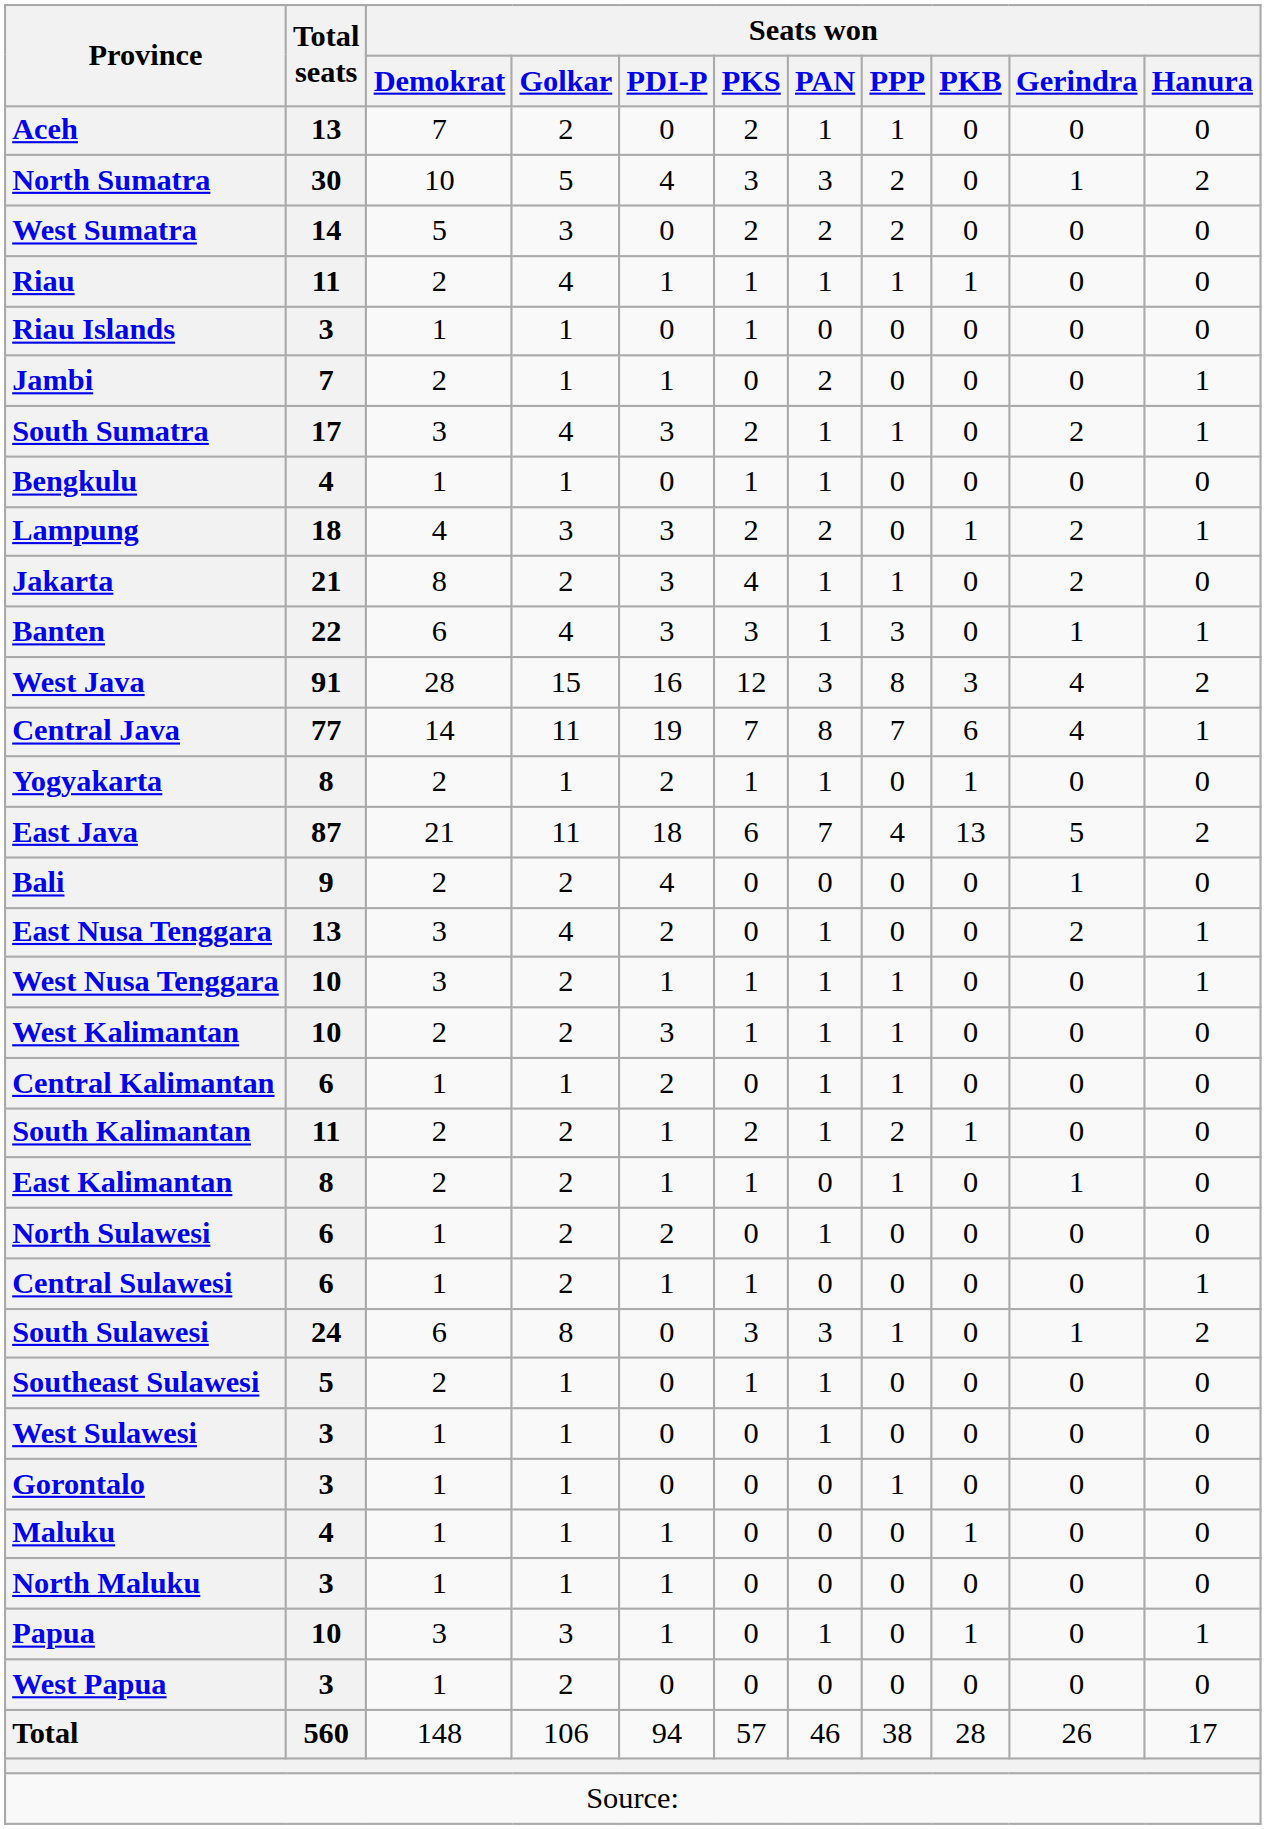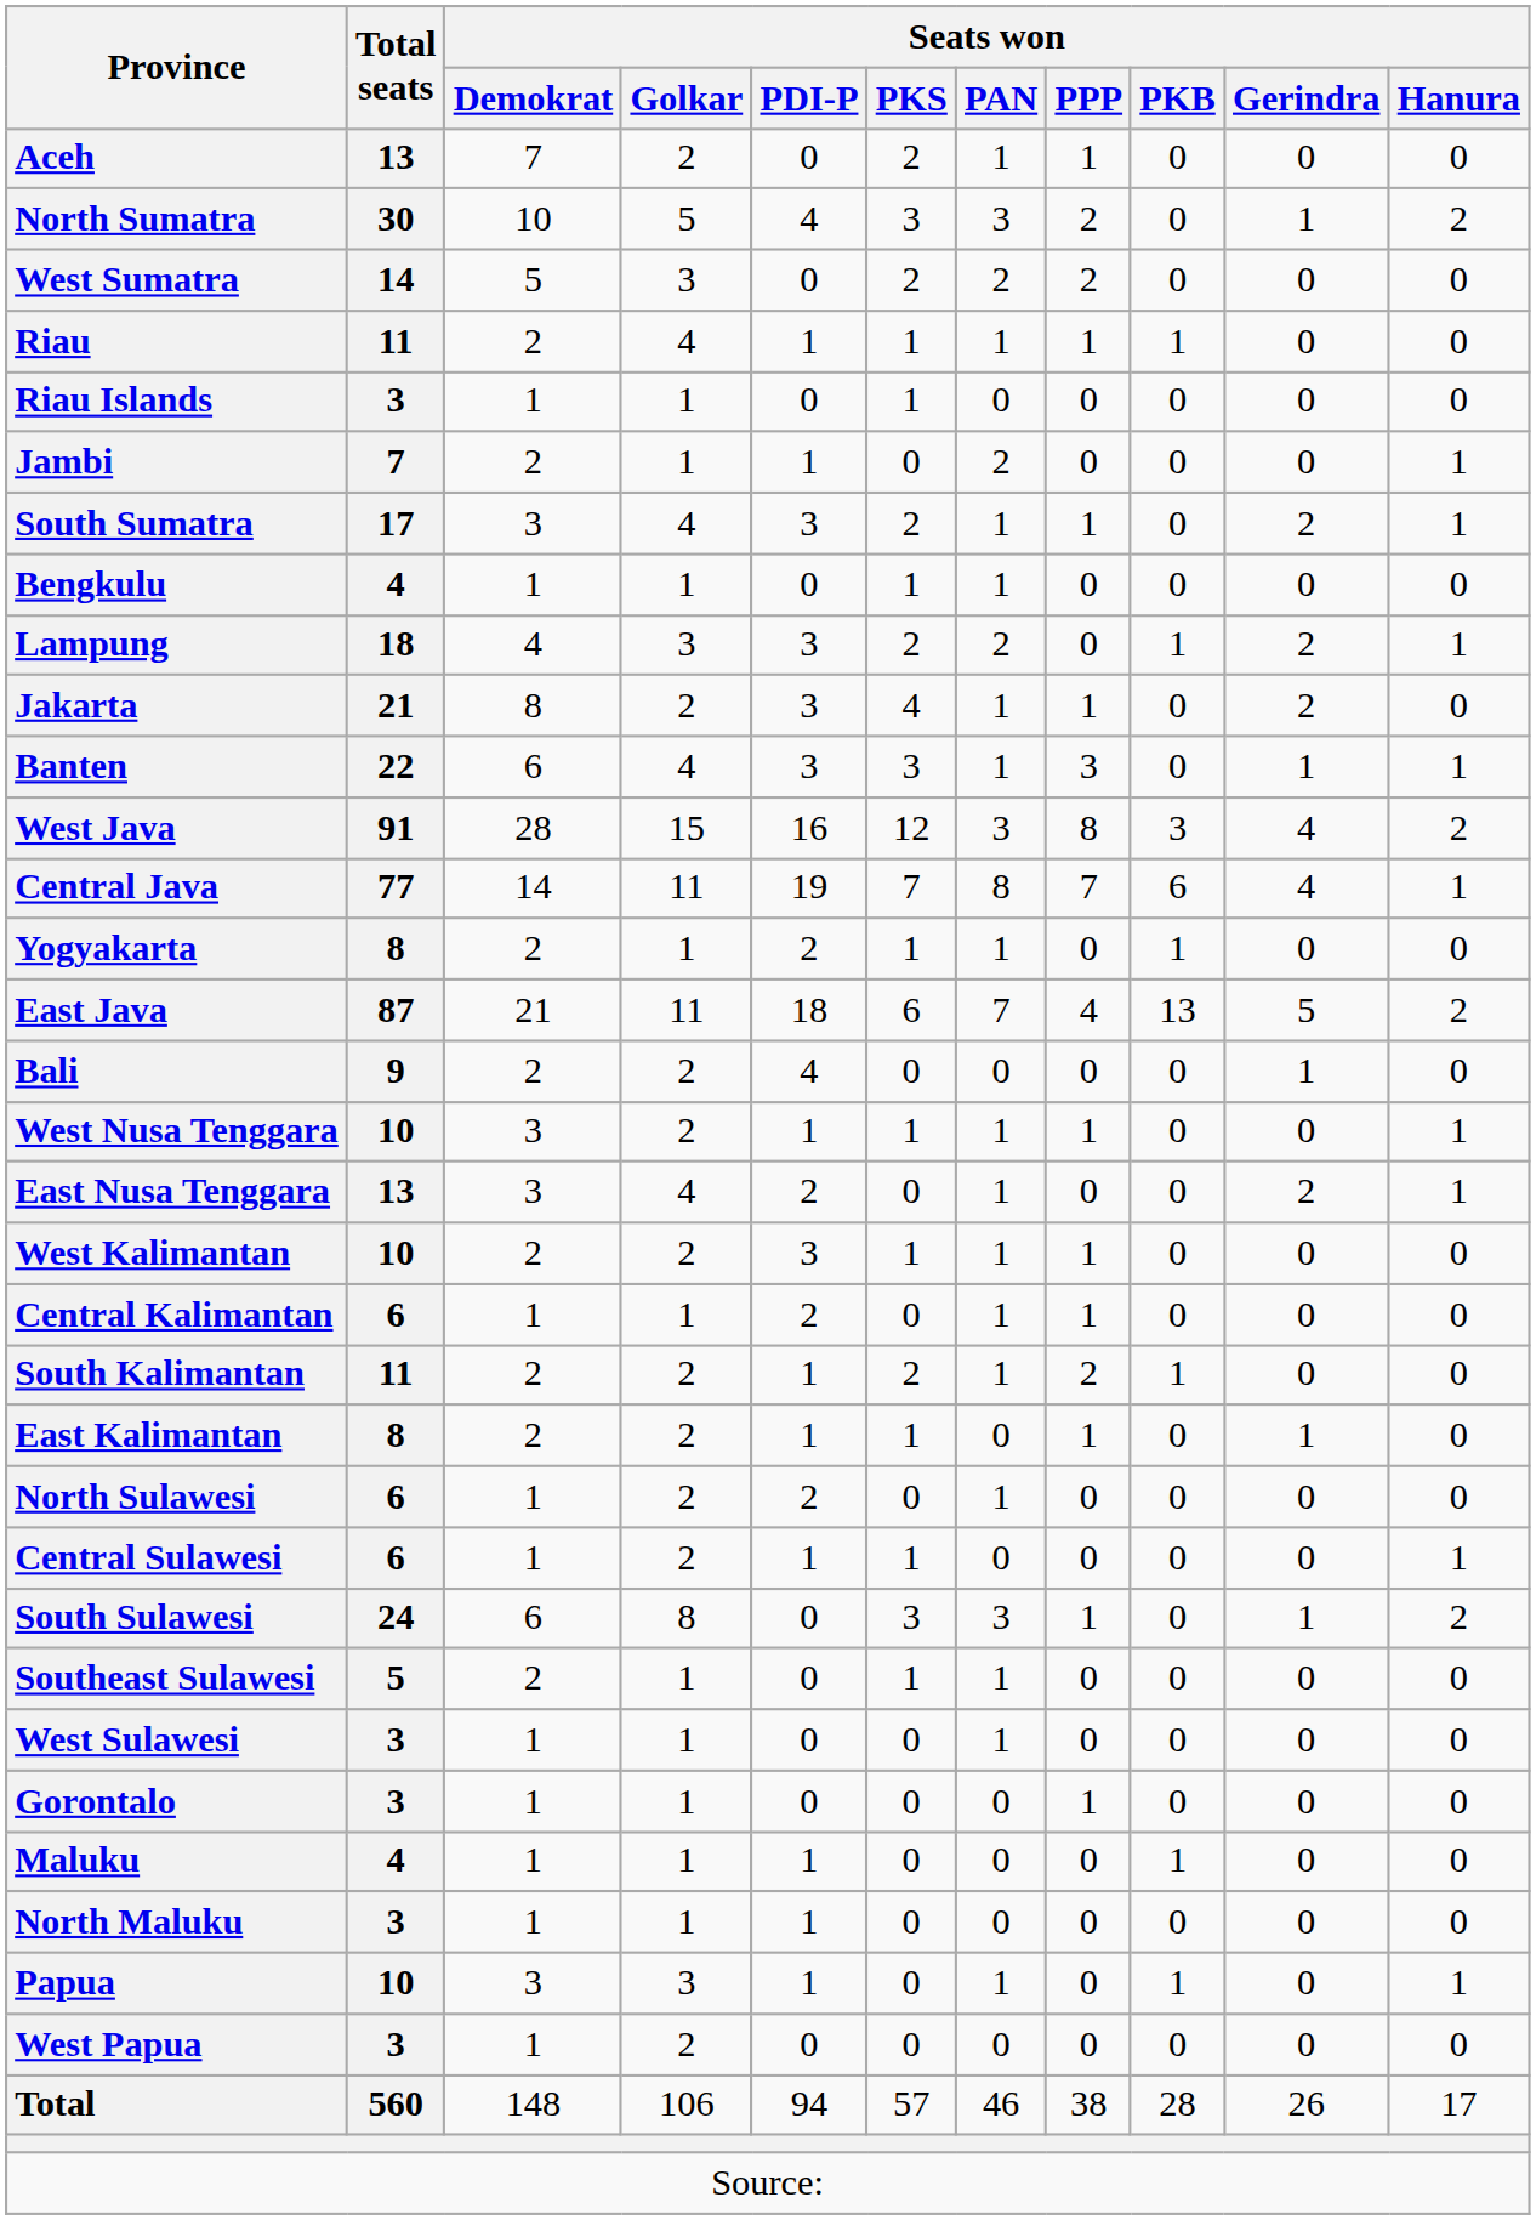rows swapped: West Nusa Tenggara <-> East Nusa Tenggara
